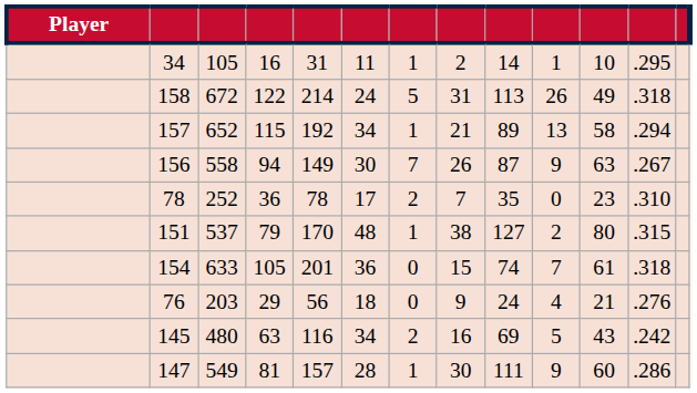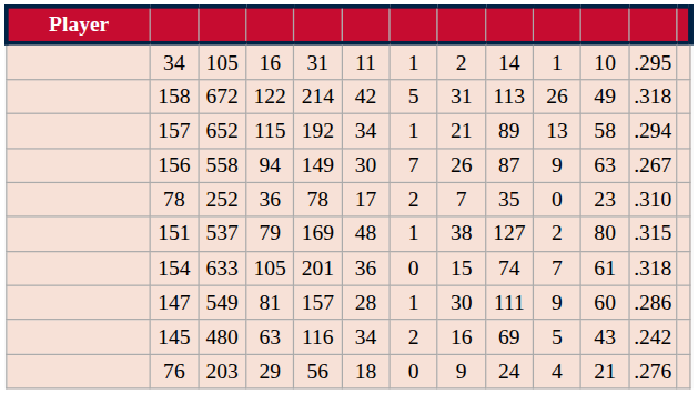158 | column 6: 24 -> 42
151 | column 5: 170 -> 169
rows swapped: 147 <-> 76
